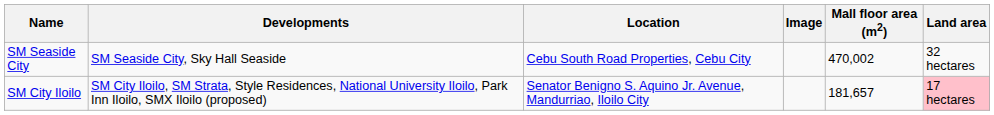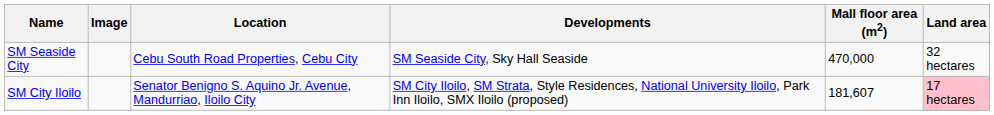columns swapped: Image <-> Developments
SM Seaside City | Mall floor area (m2): 470,002 -> 470,000
SM City Iloilo | Mall floor area (m2): 181,657 -> 181,607
